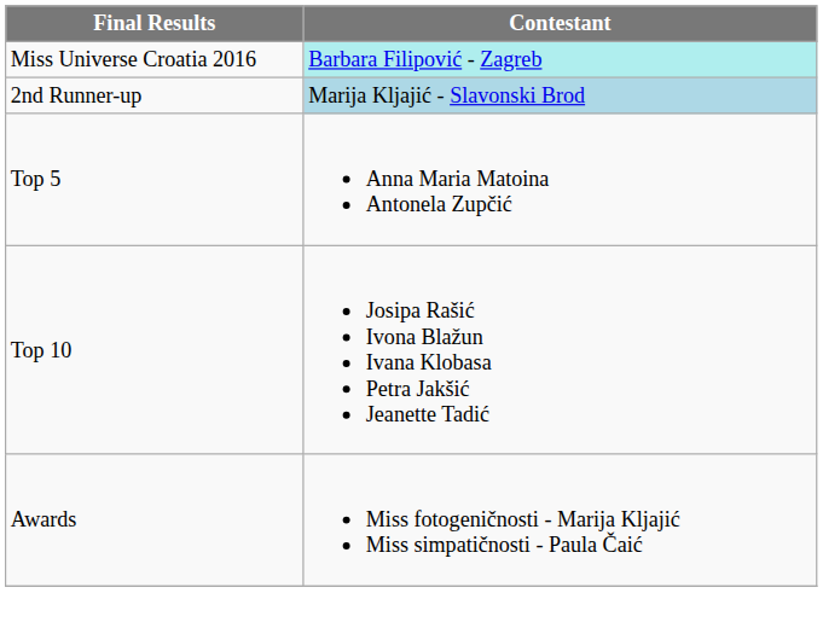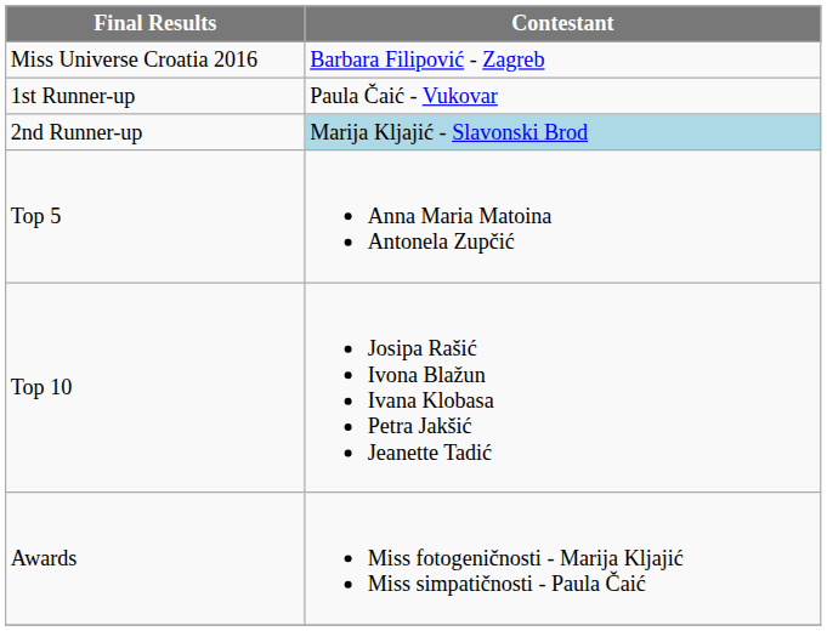Miss Universe Croatia 2016 | Contestant: paleturquoise background -> no background
+ row: 1st Runner-up | Paula Čaić - Vukovar
